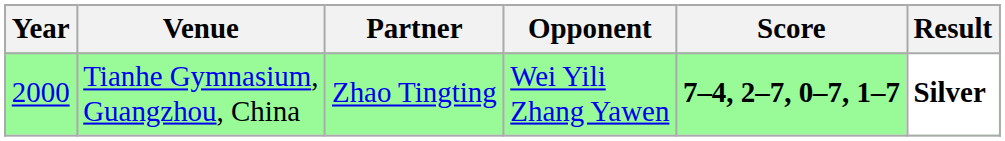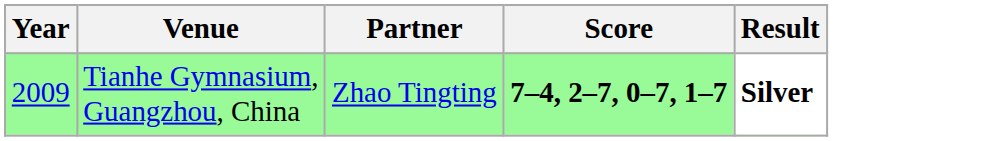- column: Opponent | Wei Yili Zhang Yawen
Tianhe Gymnasium, Guangzhou, China | Year: 2000 -> 2009
